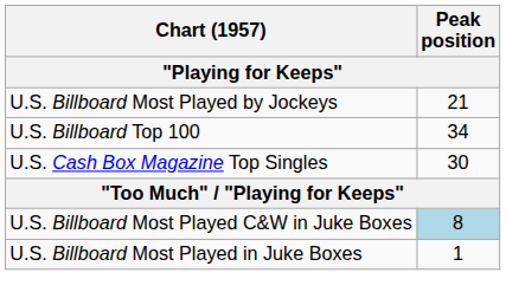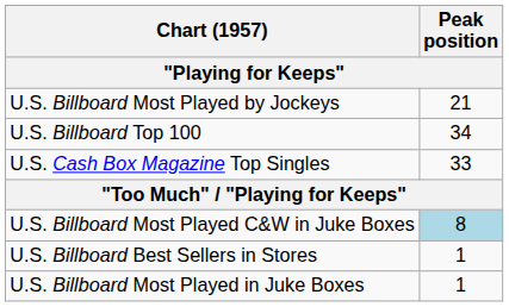U.S. Cash Box Magazine Top Singles | Peak position: 30 -> 33
+ row: U.S. Billboard Best Sellers in Stores | 1
